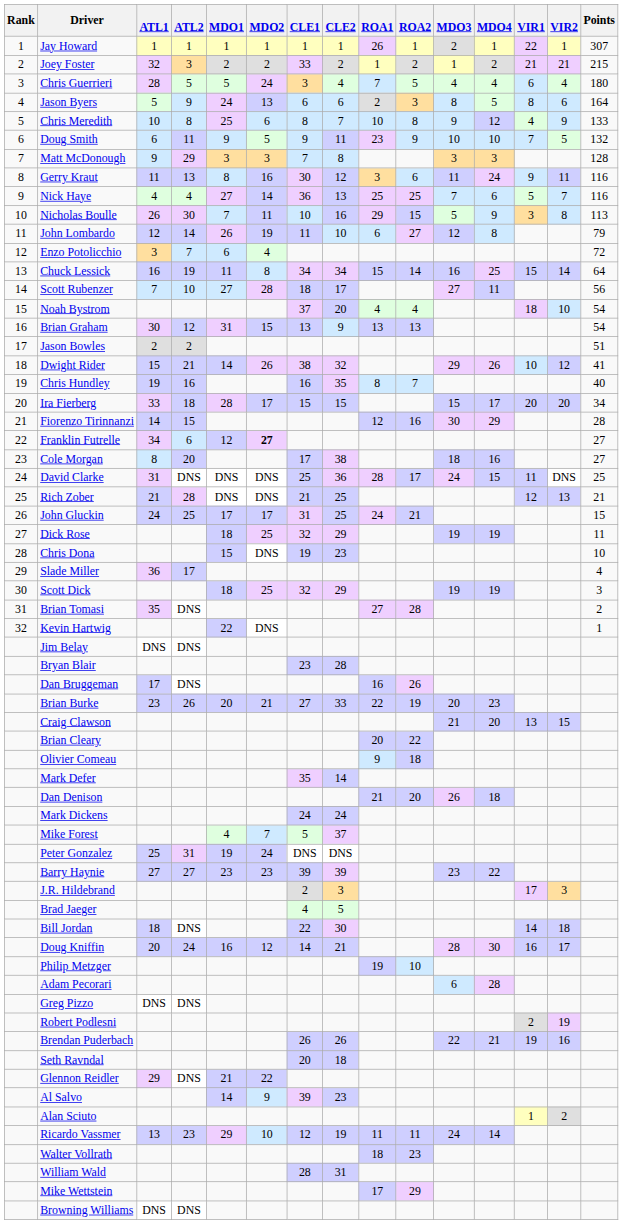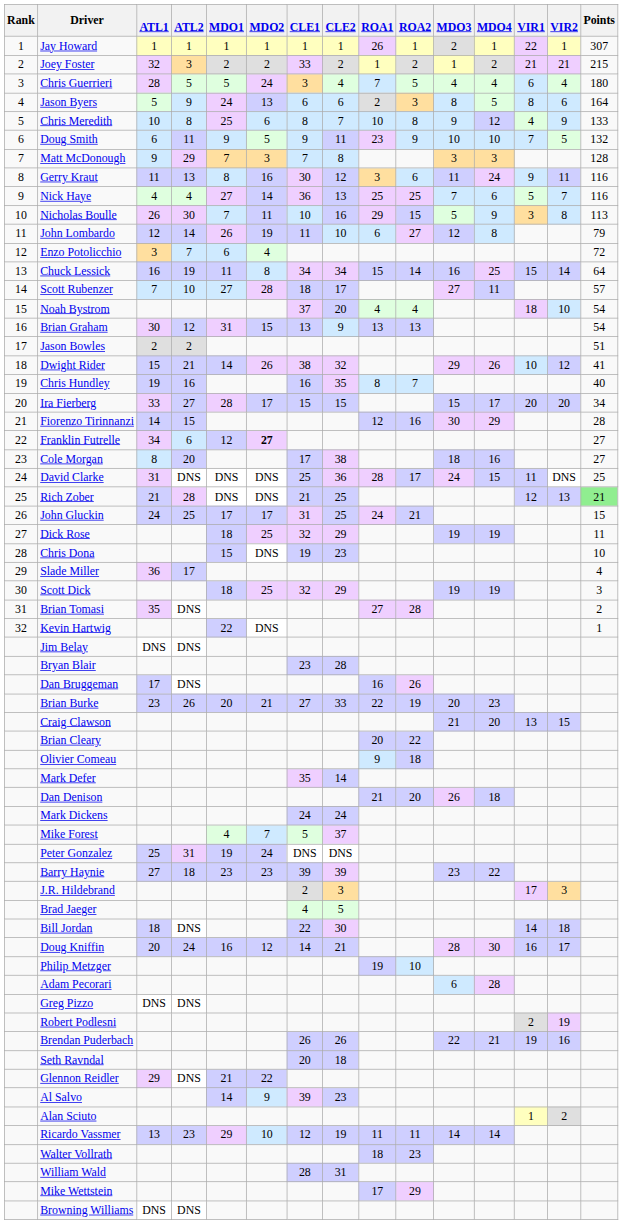Matt McDonough | MDO1: 3 -> 7
Scott Rubenzer | Points: 56 -> 57
Ira Fierberg | ATL2: 18 -> 27
Rich Zober | Points: no background -> lightgreen background
Barry Haynie | ATL2: 27 -> 18
Ricardo Vassmer | MDO3: 24 -> 14
